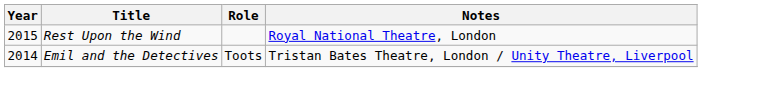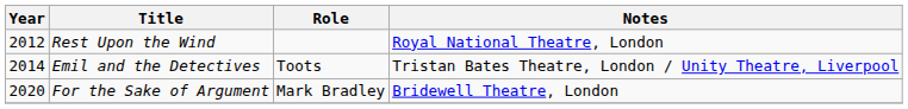Rest Upon the Wind | Year: 2015 -> 2012
+ row: 2020 | For the Sake of Argument | Mark Bradley | Bridewell Theatre, London
